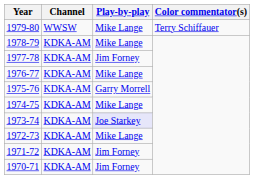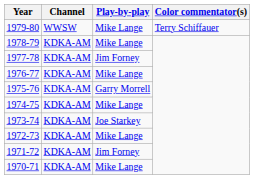1973-74 | Play-by-play: lavender background -> no background
1970-71 | Play-by-play: Jim Forney -> Mike Lange
